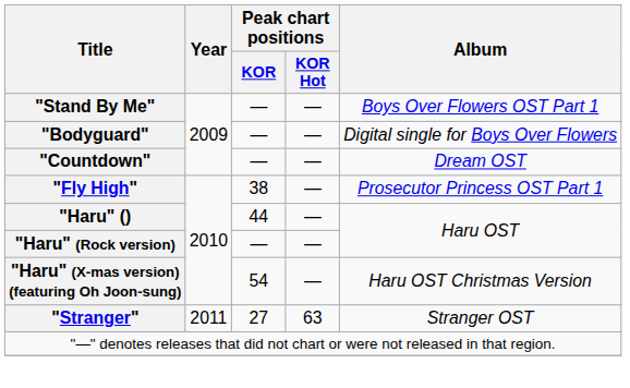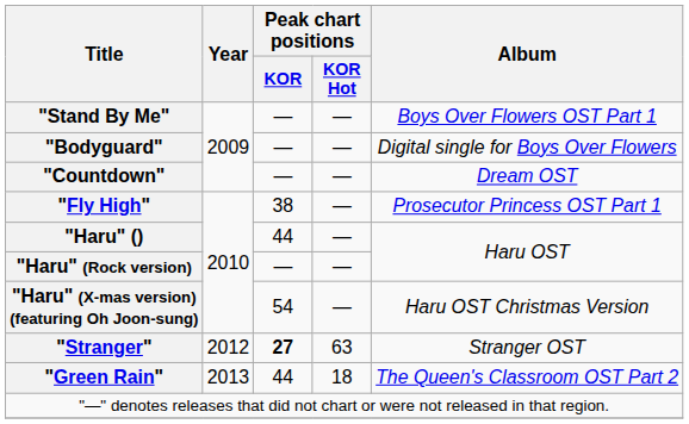"Stranger" | Year: 2011 -> 2012
"Stranger" | Peak chart positions / KOR: normal -> bold
+ row: "Green Rain" | 2013 | 44 | 18 | The Queen's Classroom OST Part 2
